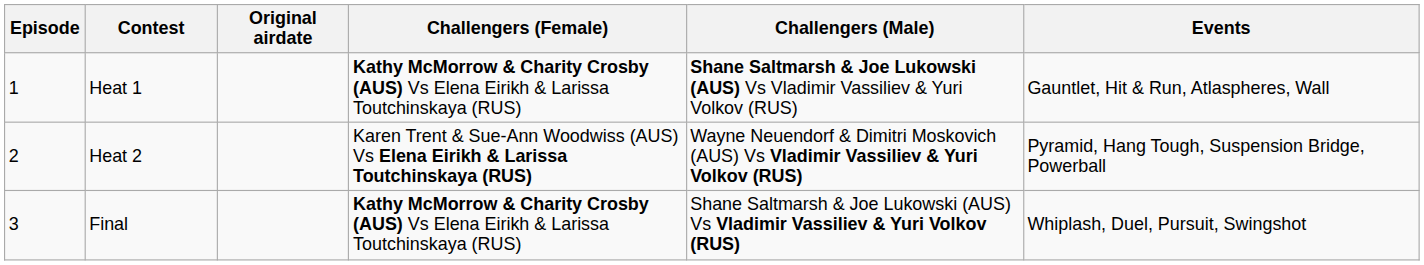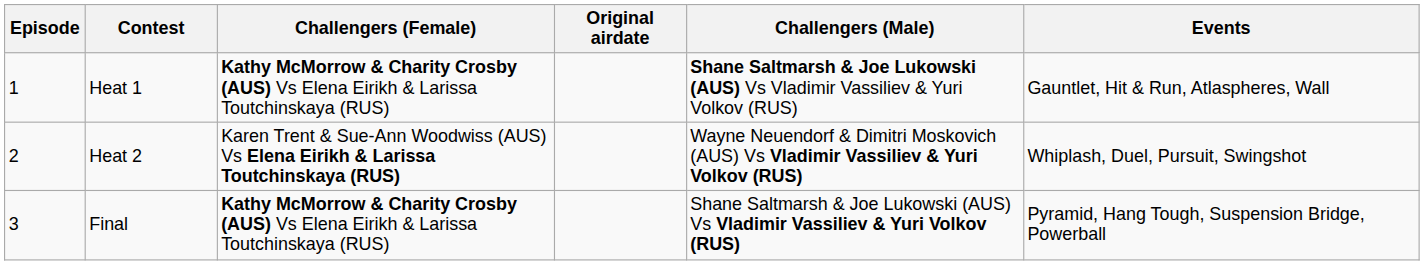columns swapped: Original airdate <-> Challengers (Female)
Heat 2 | Events: Pyramid, Hang Tough, Suspension Bridge, Powerball -> Whiplash, Duel, Pursuit, Swingshot
Final | Events: Whiplash, Duel, Pursuit, Swingshot -> Pyramid, Hang Tough, Suspension Bridge, Powerball
